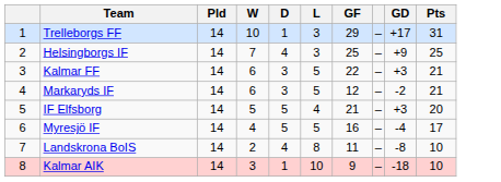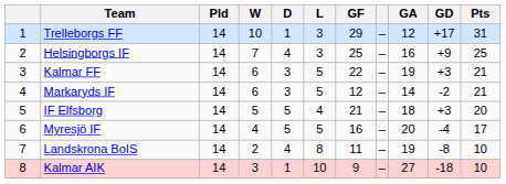+ column: GA | 12 | 16 | 19 | 14 | 18 | 20 | 19 | 27
